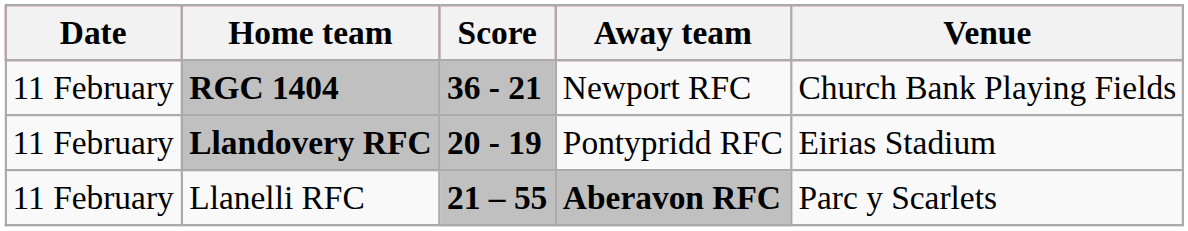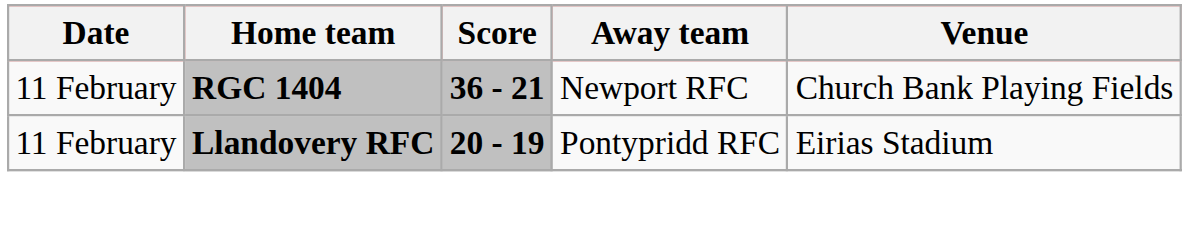- row: 11 February | Llanelli RFC | 21 – 55 | Aberavon RFC | Parc y Scarlets
